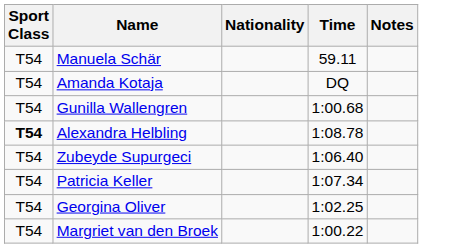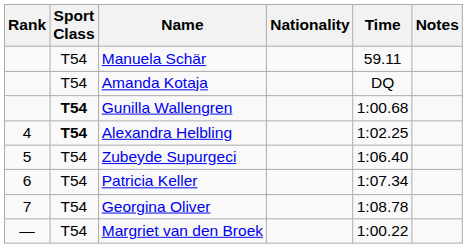+ column: Rank | 4 | 5 | 6 | 7 | —
Gunilla Wallengren | Sport Class: normal -> bold
Alexandra Helbling | Time: 1:08.78 -> 1:02.25
Georgina Oliver | Time: 1:02.25 -> 1:08.78
